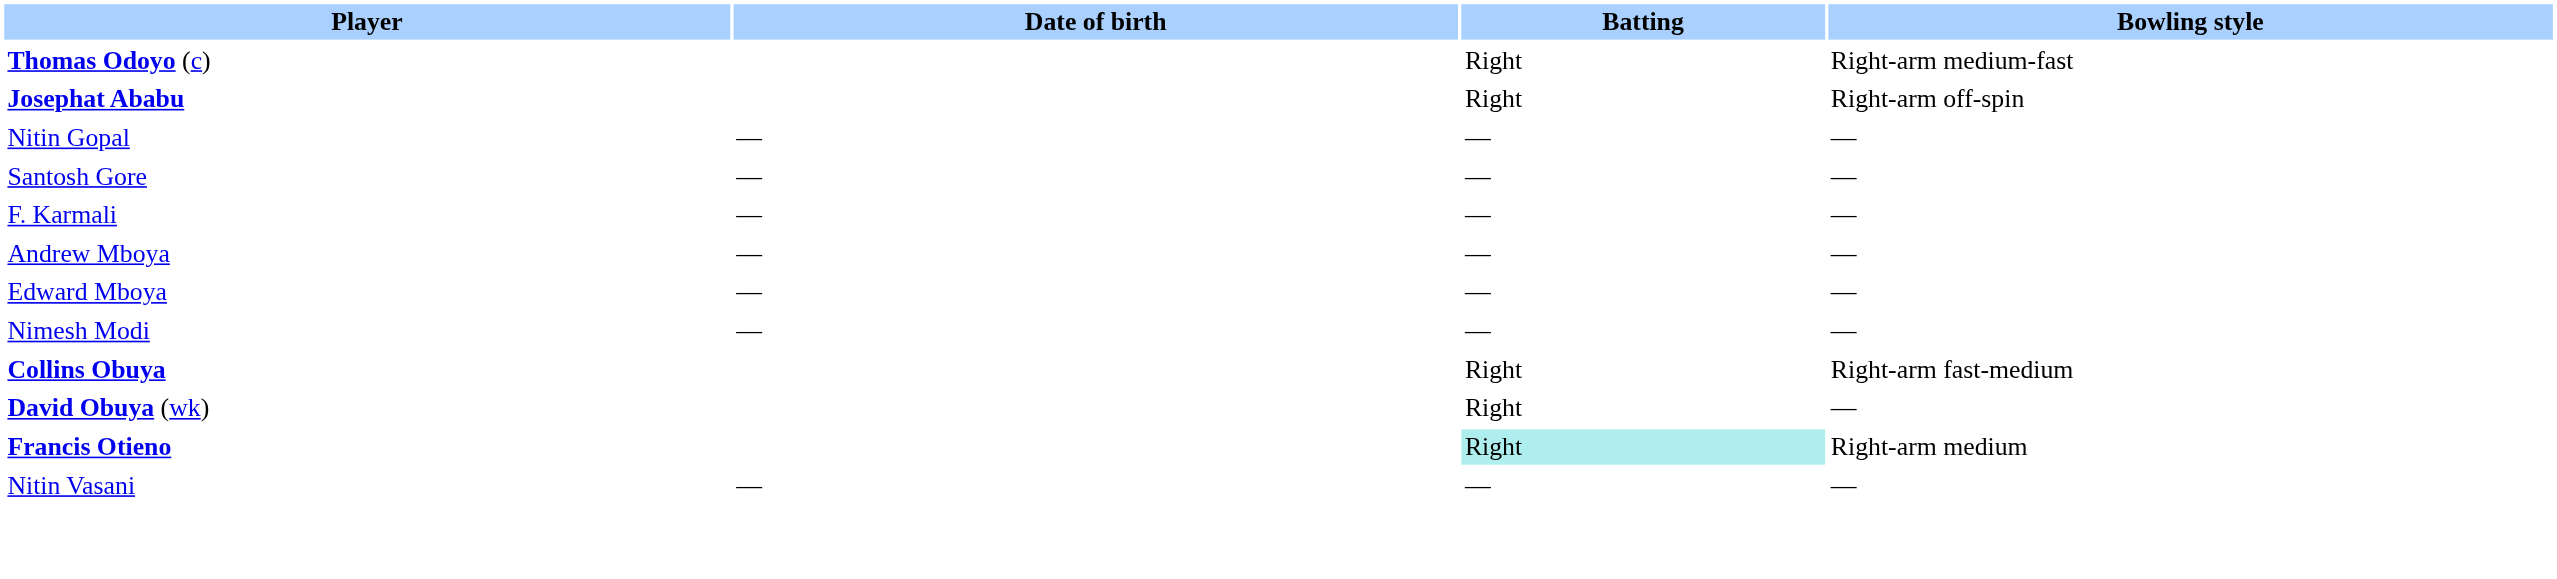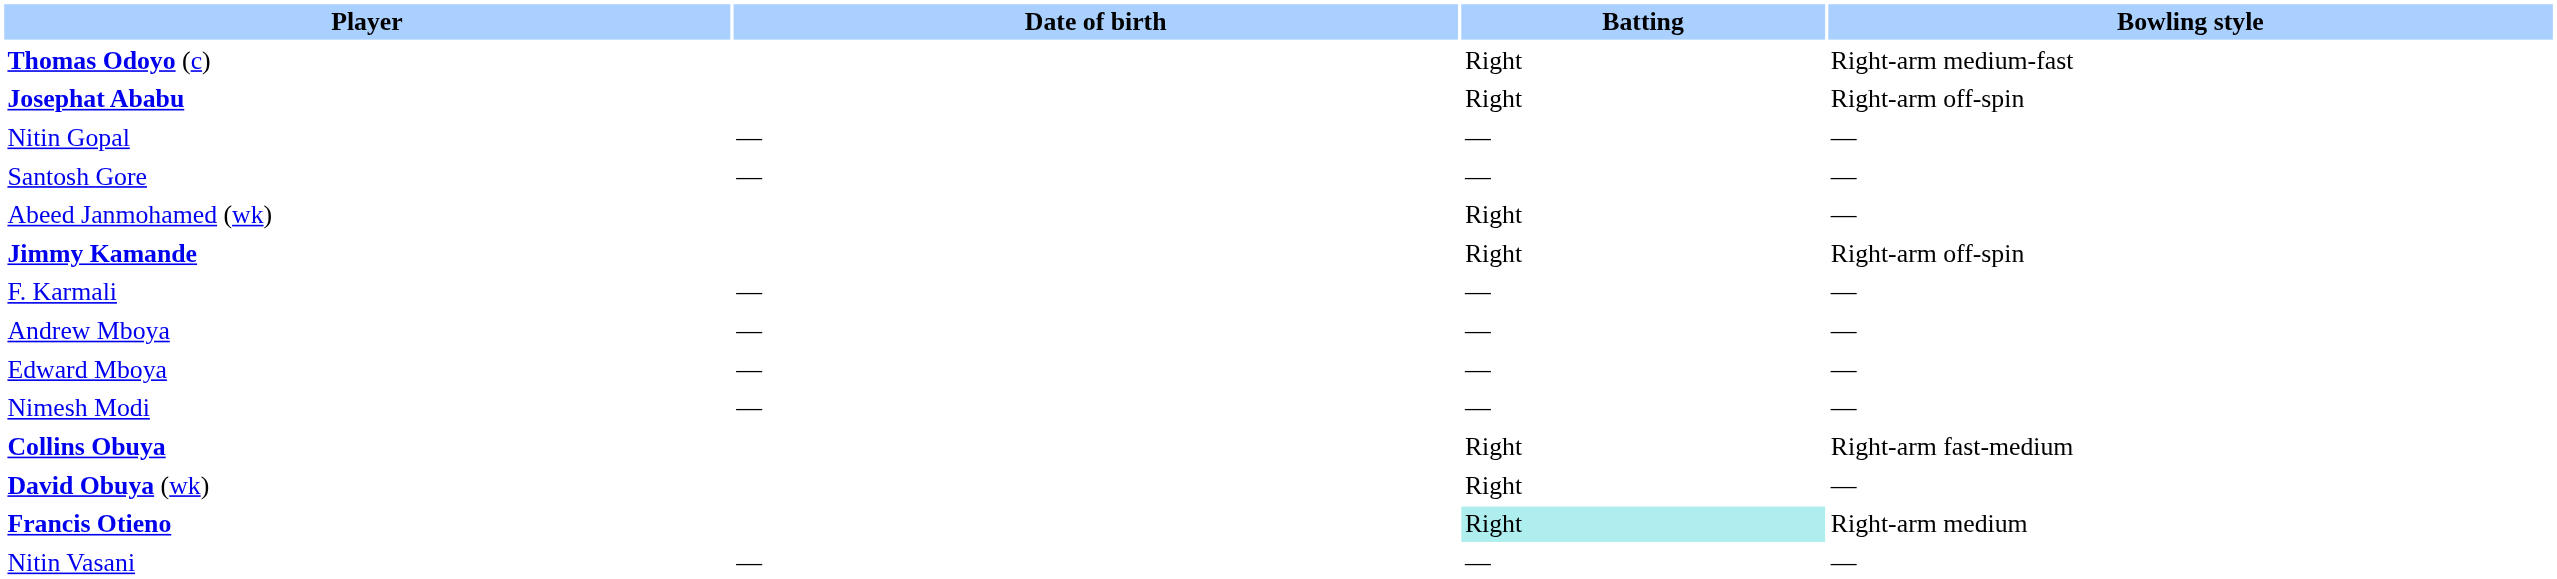+ row: Abeed Janmohamed (wk) | Right | —
+ row: Jimmy Kamande | Right | Right-arm off-spin
